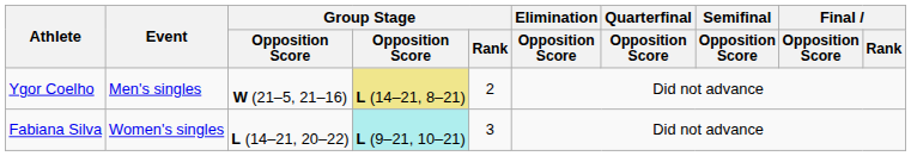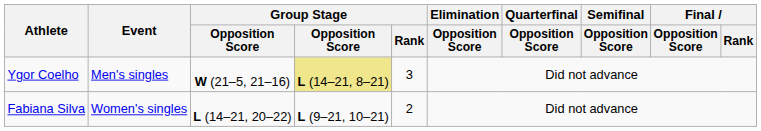Ygor Coelho | Group Stage / Rank: 2 -> 3
Fabiana Silva | column 4: paleturquoise background -> no background
Fabiana Silva | Group Stage / Rank: 3 -> 2
